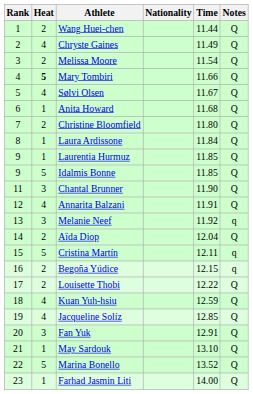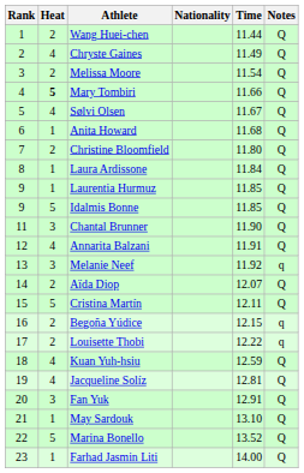Aïda Diop | Time: 12.04 -> 12.07
Cristina Martín | Notes: q -> Q
Louisette Thobi | Notes: Q -> q
Jacqueline Solíz | Time: 12.85 -> 12.81
